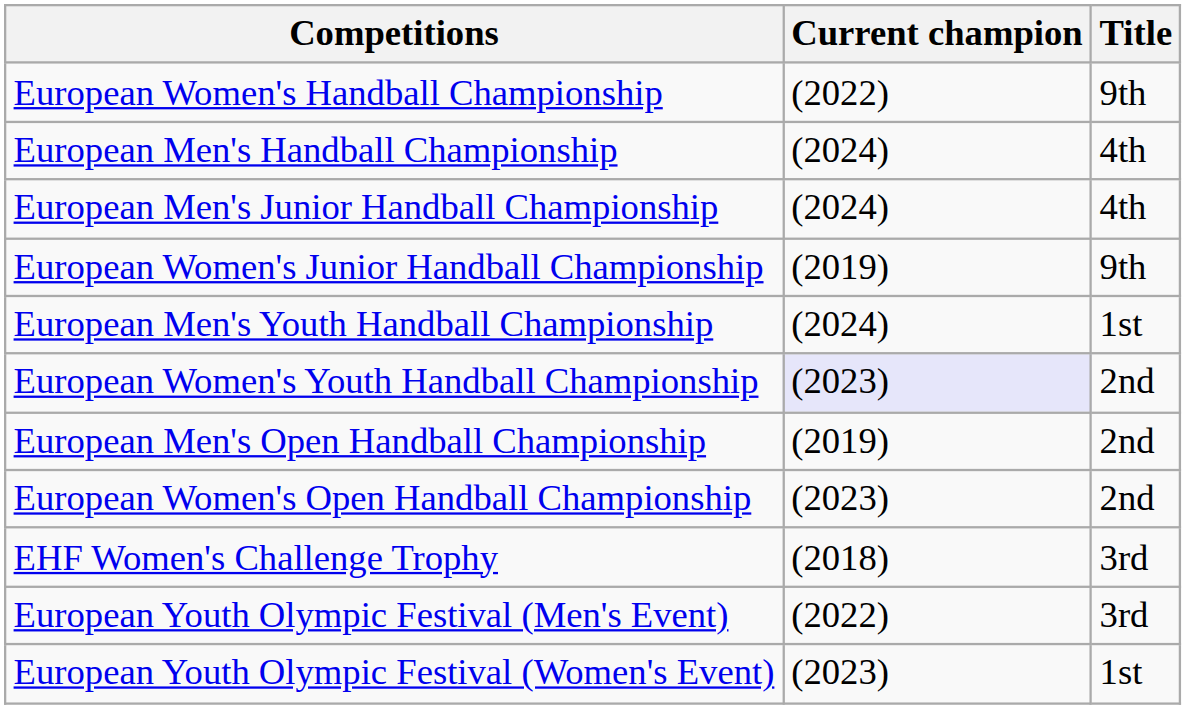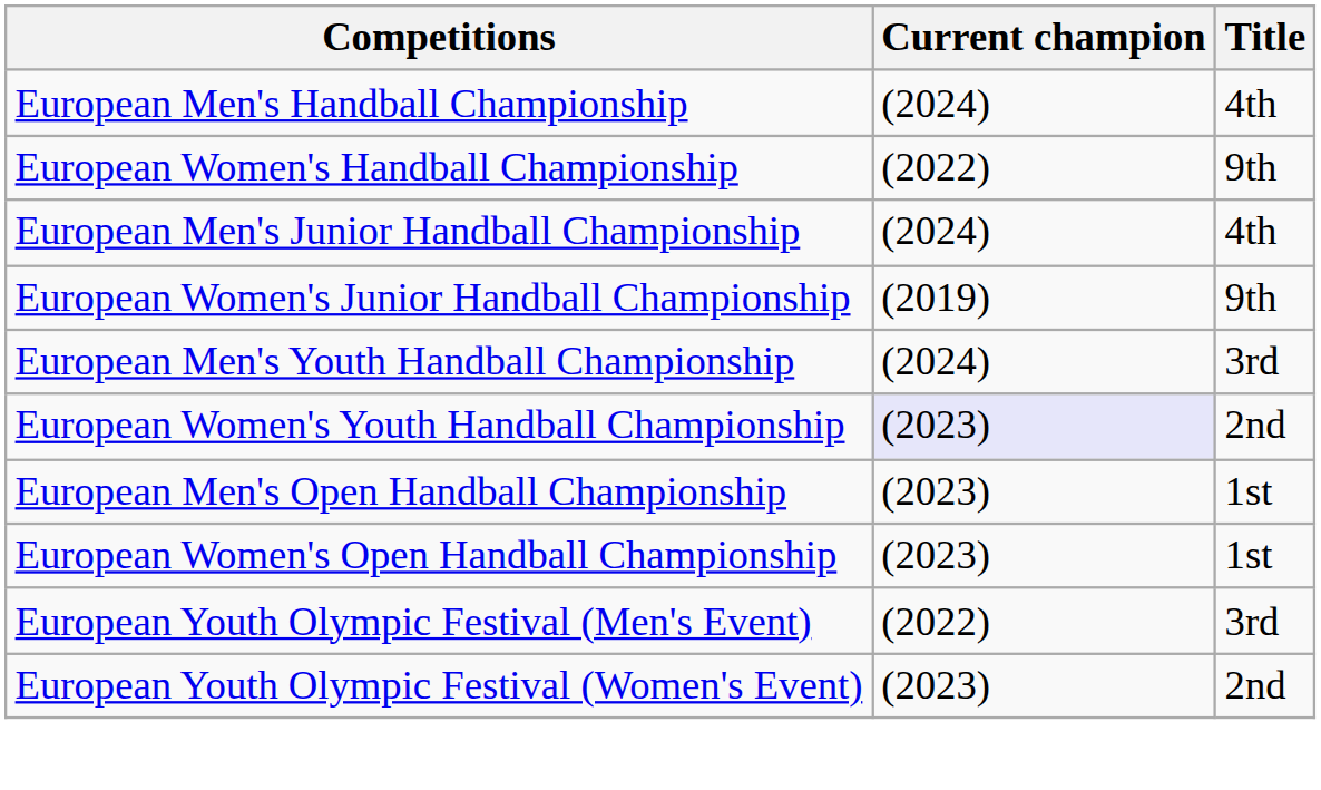rows swapped: European Men's Handball Championship <-> European Women's Handball Championship
European Men's Youth Handball Championship | Title: 1st -> 3rd
European Men's Open Handball Championship | Current champion: (2019) -> (2023)
European Men's Open Handball Championship | Title: 2nd -> 1st
European Women's Open Handball Championship | Title: 2nd -> 1st
- row: EHF Women's Challenge Trophy | (2018) | 3rd
European Youth Olympic Festival (Women's Event) | Title: 1st -> 2nd
